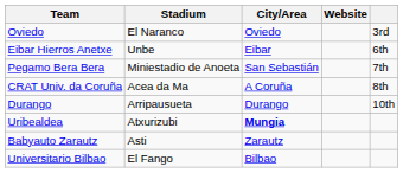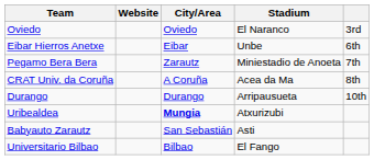columns swapped: Stadium <-> Website
Pegamo Bera Bera | City/Area: San Sebastián -> Zarautz
Babyauto Zarautz | City/Area: Zarautz -> San Sebastián
